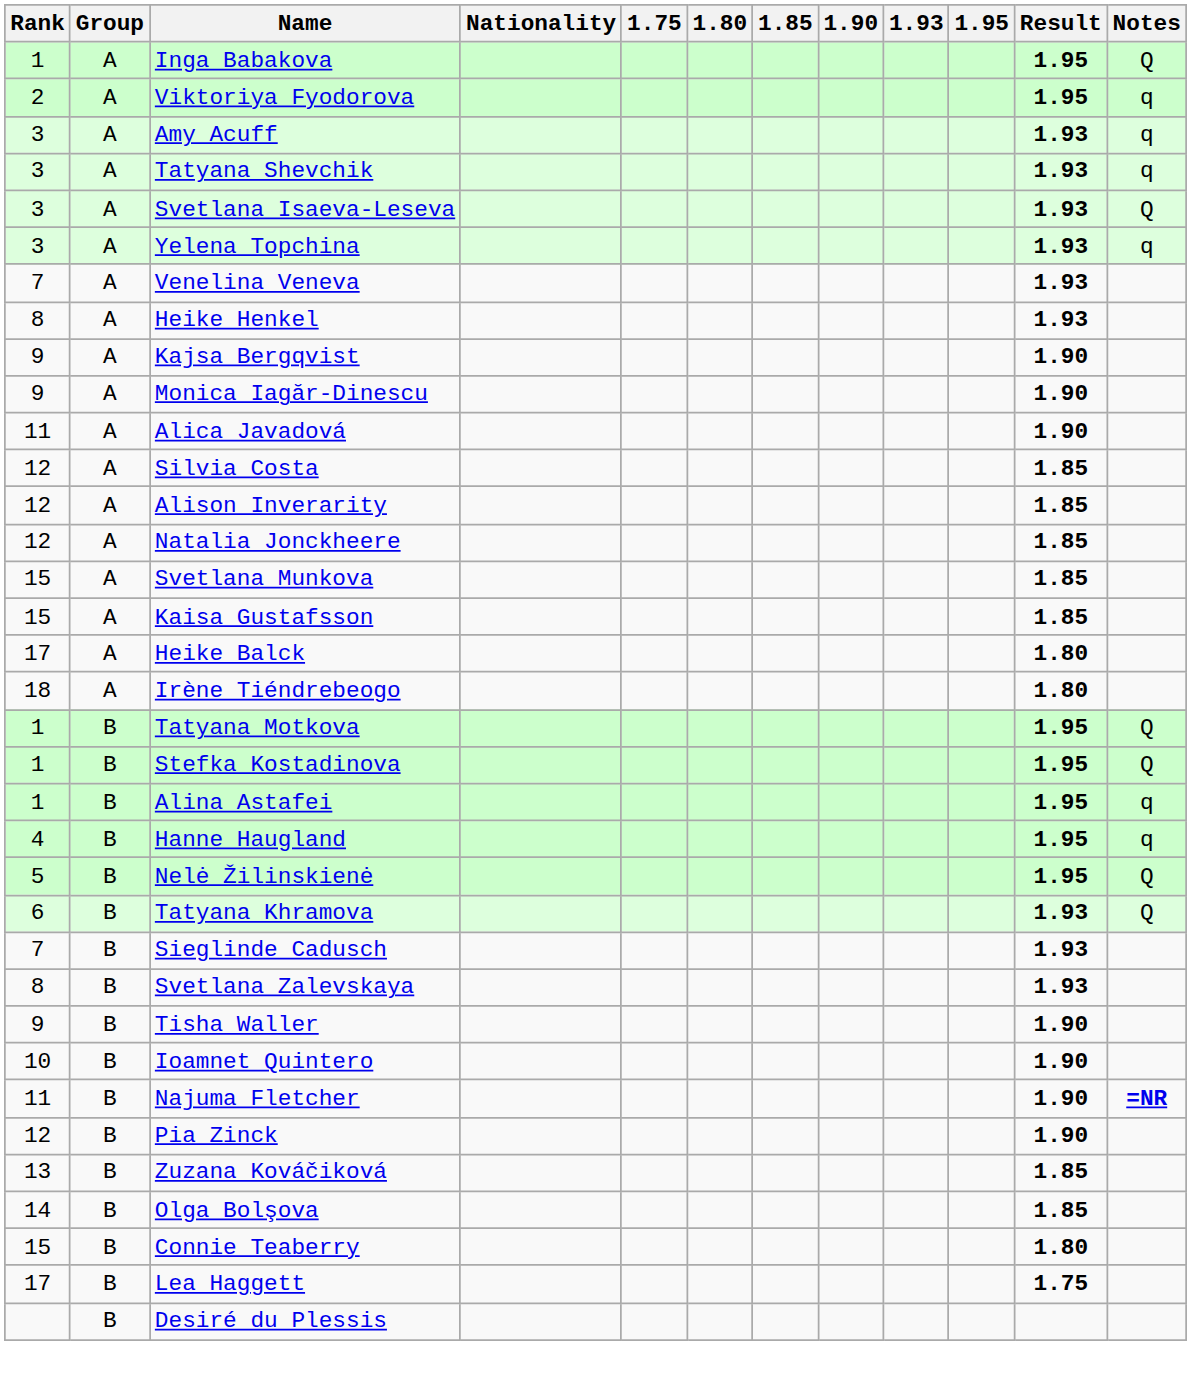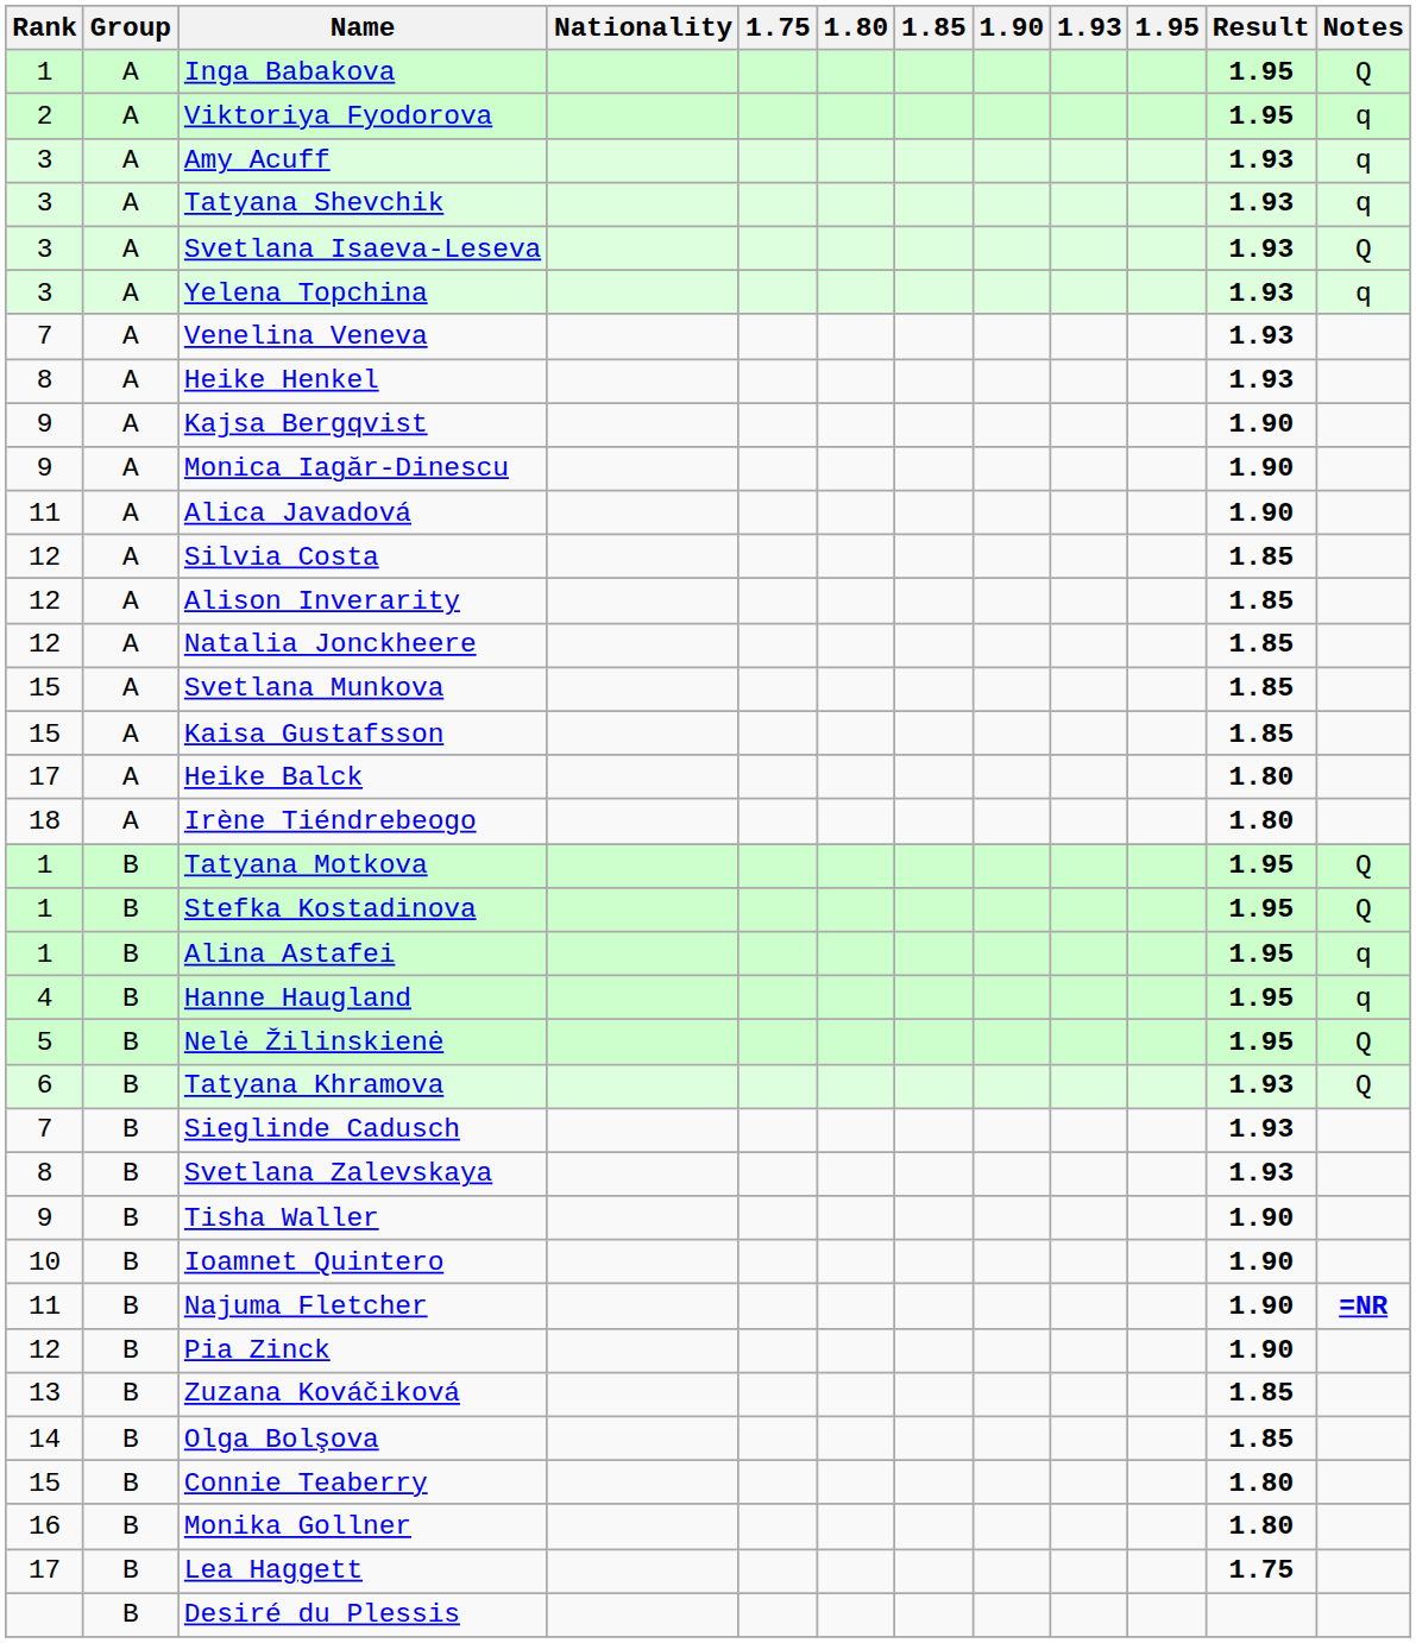+ row: 16 | B | Monika Gollner | 1.80
